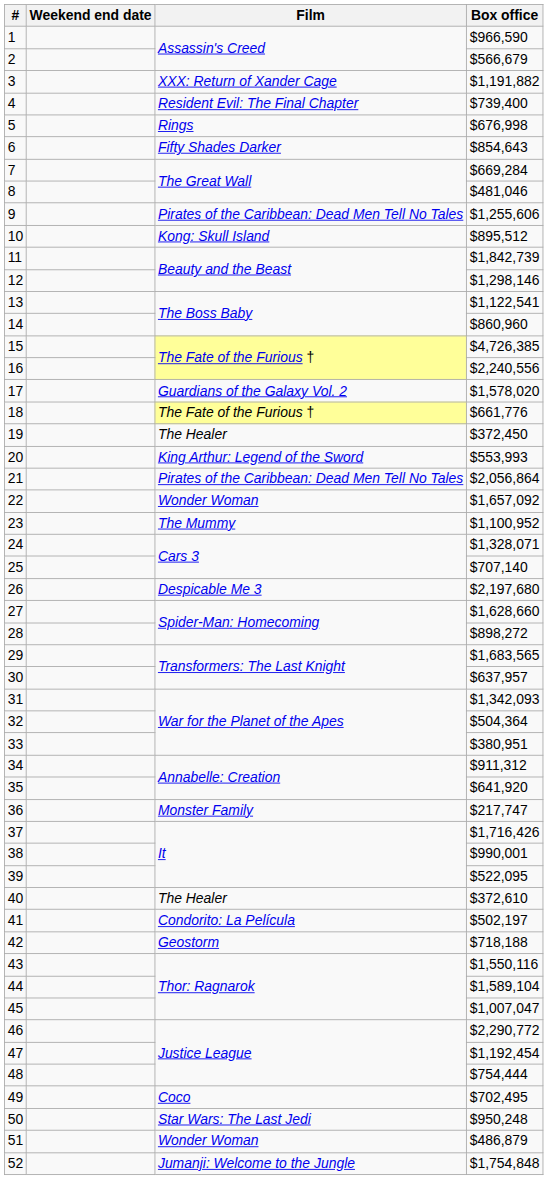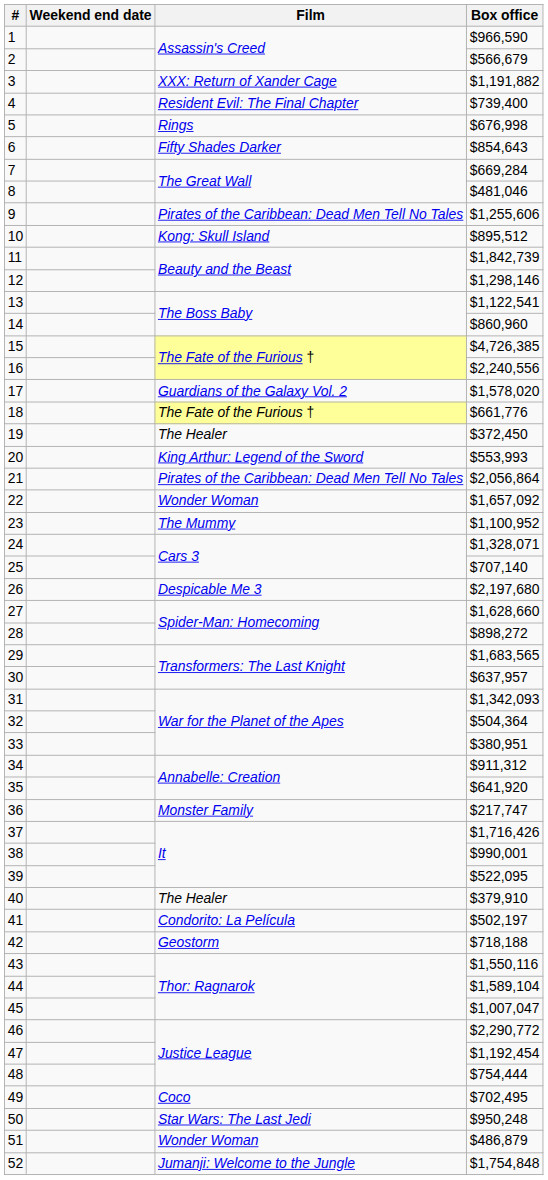40 | Box office: $372,610 -> $379,910
